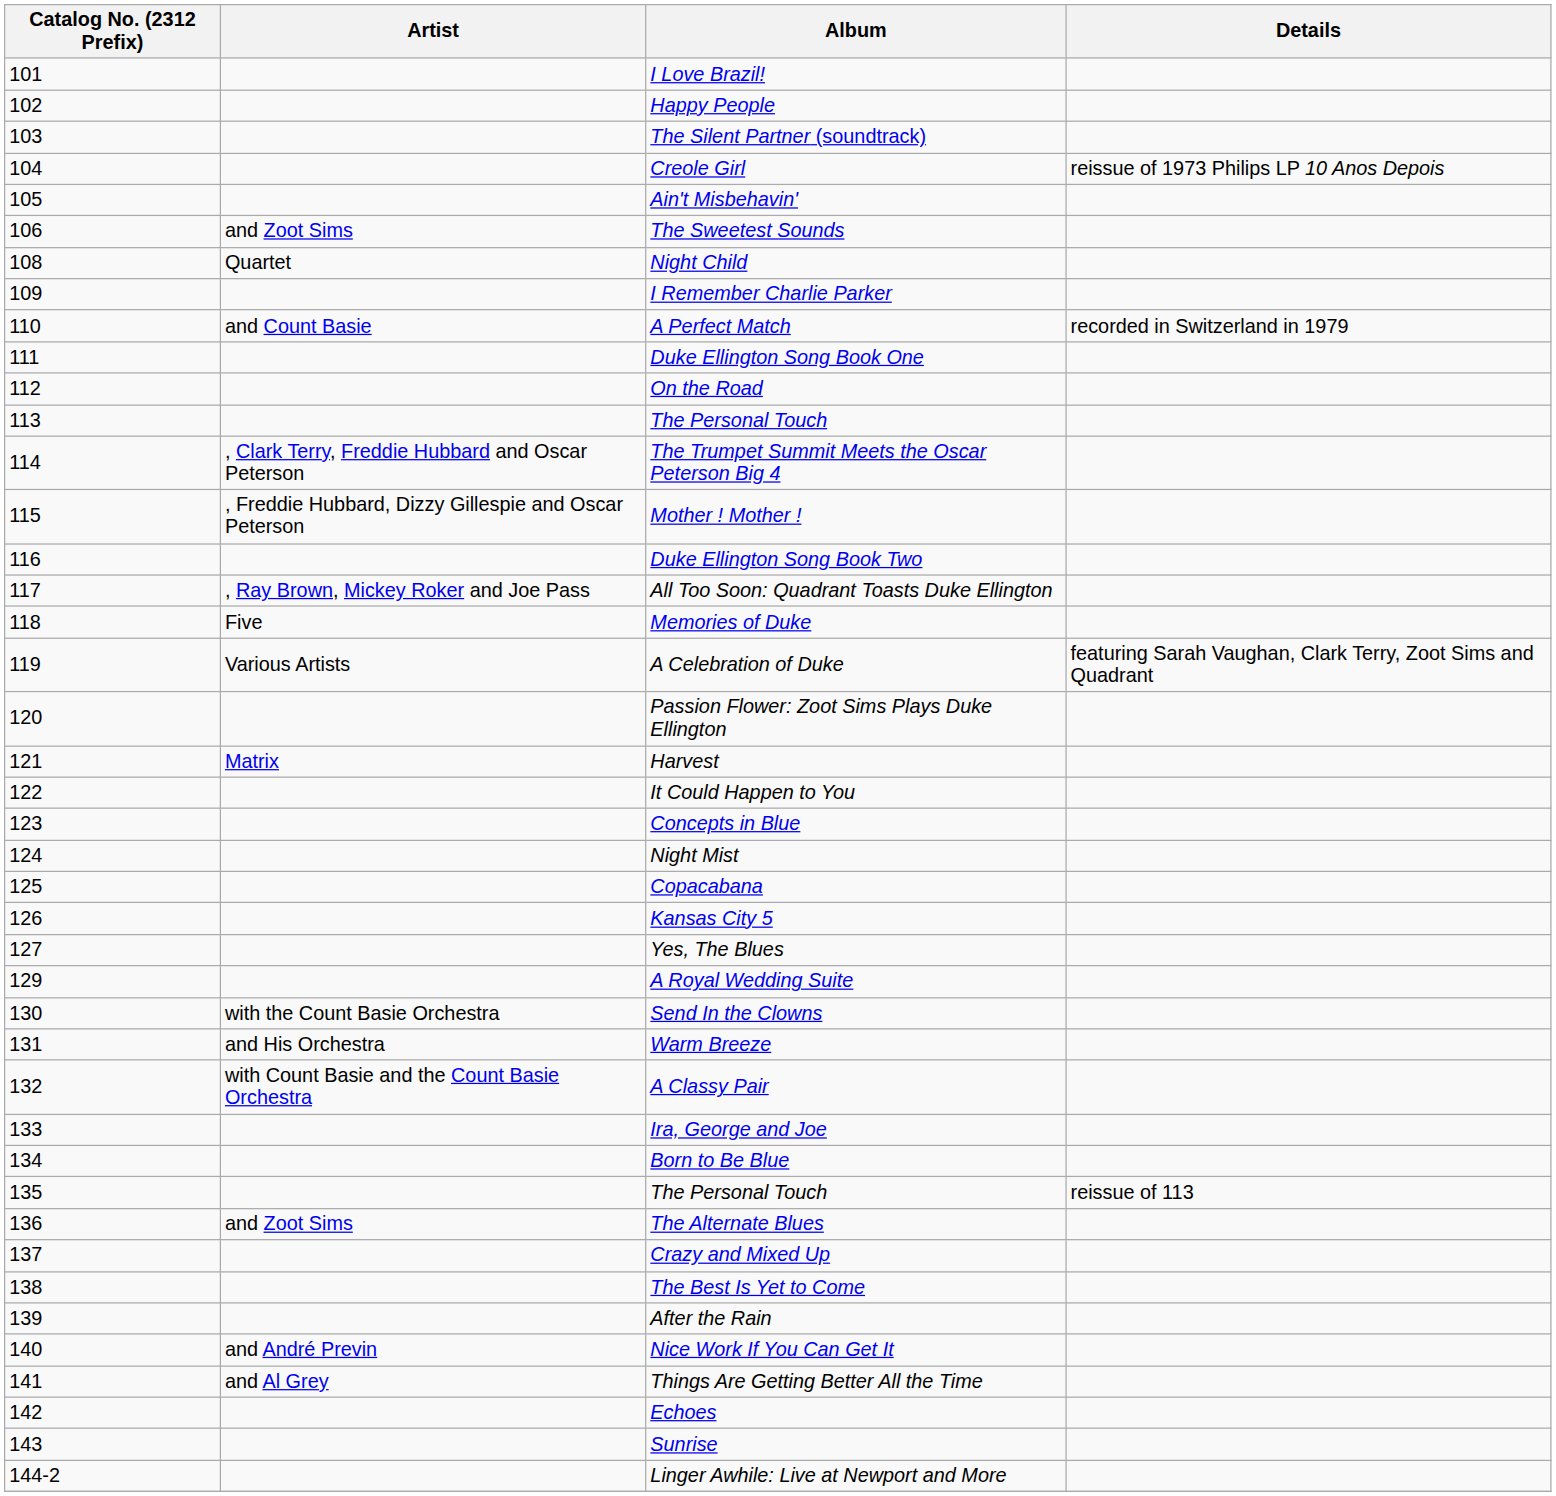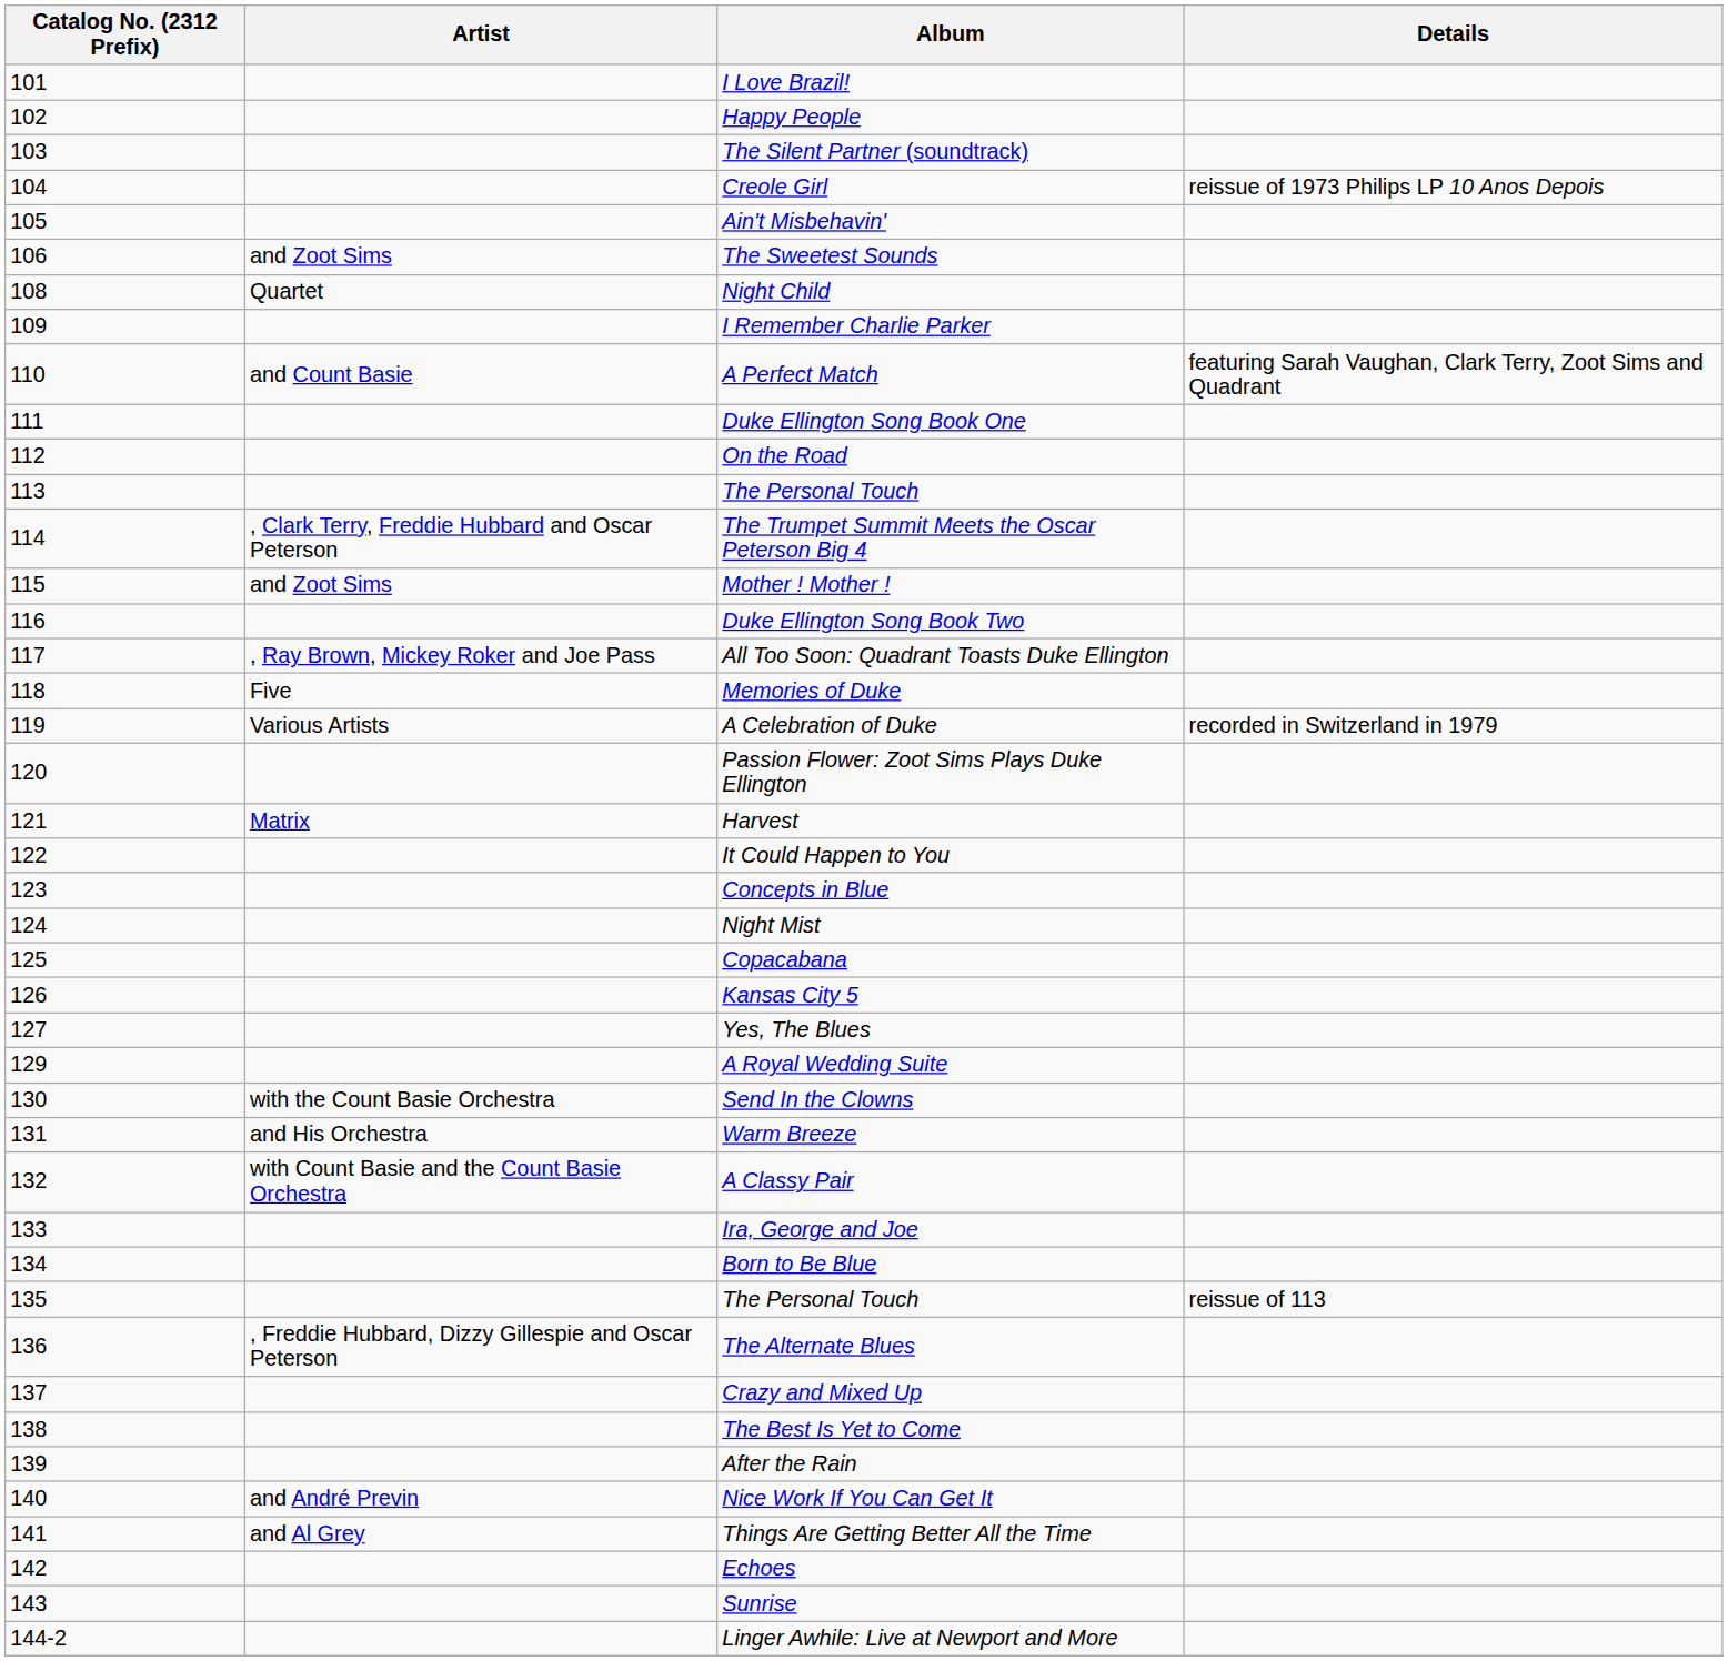A Perfect Match | Details: recorded in Switzerland in 1979 -> featuring Sarah Vaughan, Clark Terry, Zoot Sims and Quadrant
Mother ! Mother ! | Artist: , Freddie Hubbard, Dizzy Gillespie and Oscar Peterson -> and Zoot Sims
A Celebration of Duke | Details: featuring Sarah Vaughan, Clark Terry, Zoot Sims and Quadrant -> recorded in Switzerland in 1979
The Alternate Blues | Artist: and Zoot Sims -> , Freddie Hubbard, Dizzy Gillespie and Oscar Peterson
